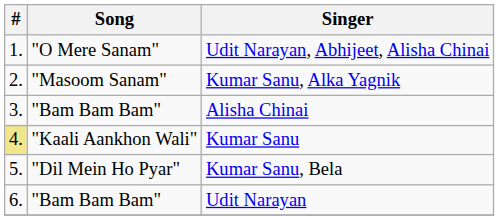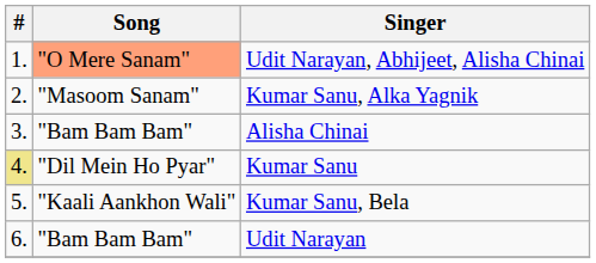Udit Narayan, Abhijeet, Alisha Chinai | Song: no background -> lightsalmon background
Kumar Sanu | Song: "Kaali Aankhon Wali" -> "Dil Mein Ho Pyar"
Kumar Sanu, Bela | Song: "Dil Mein Ho Pyar" -> "Kaali Aankhon Wali"
